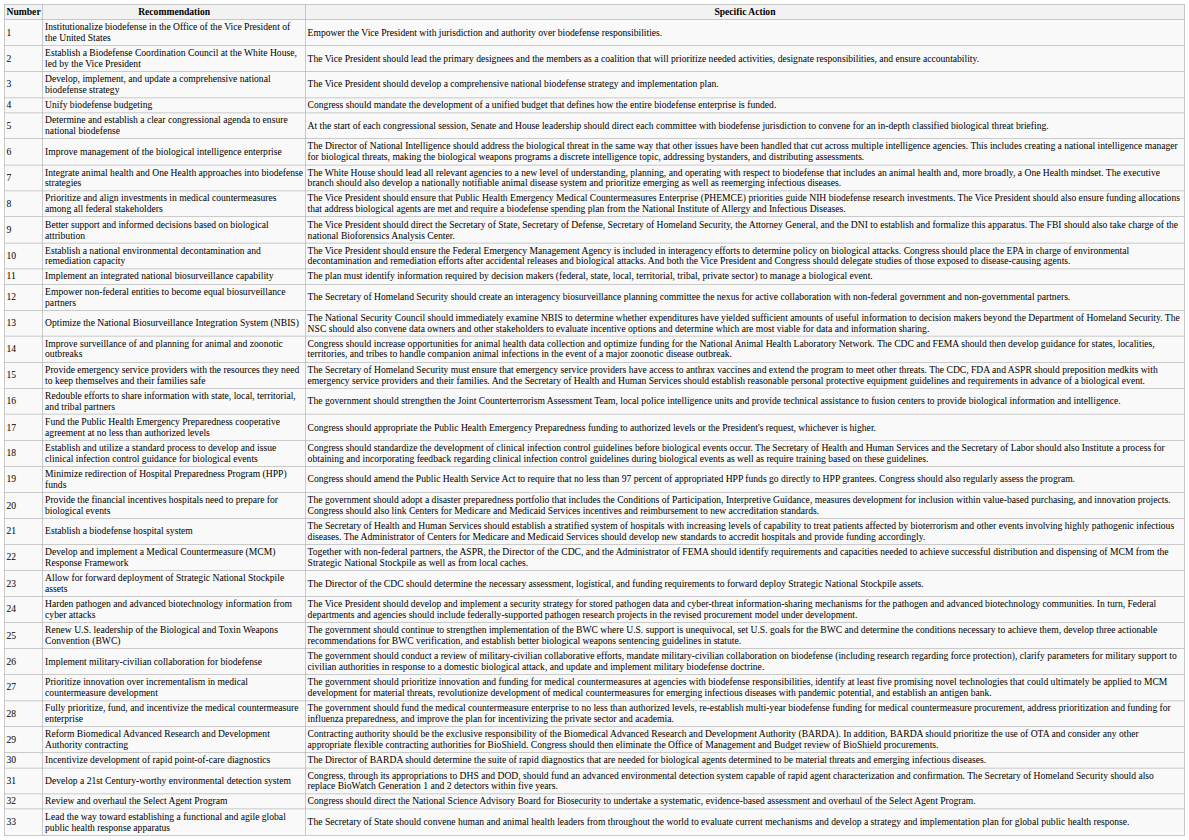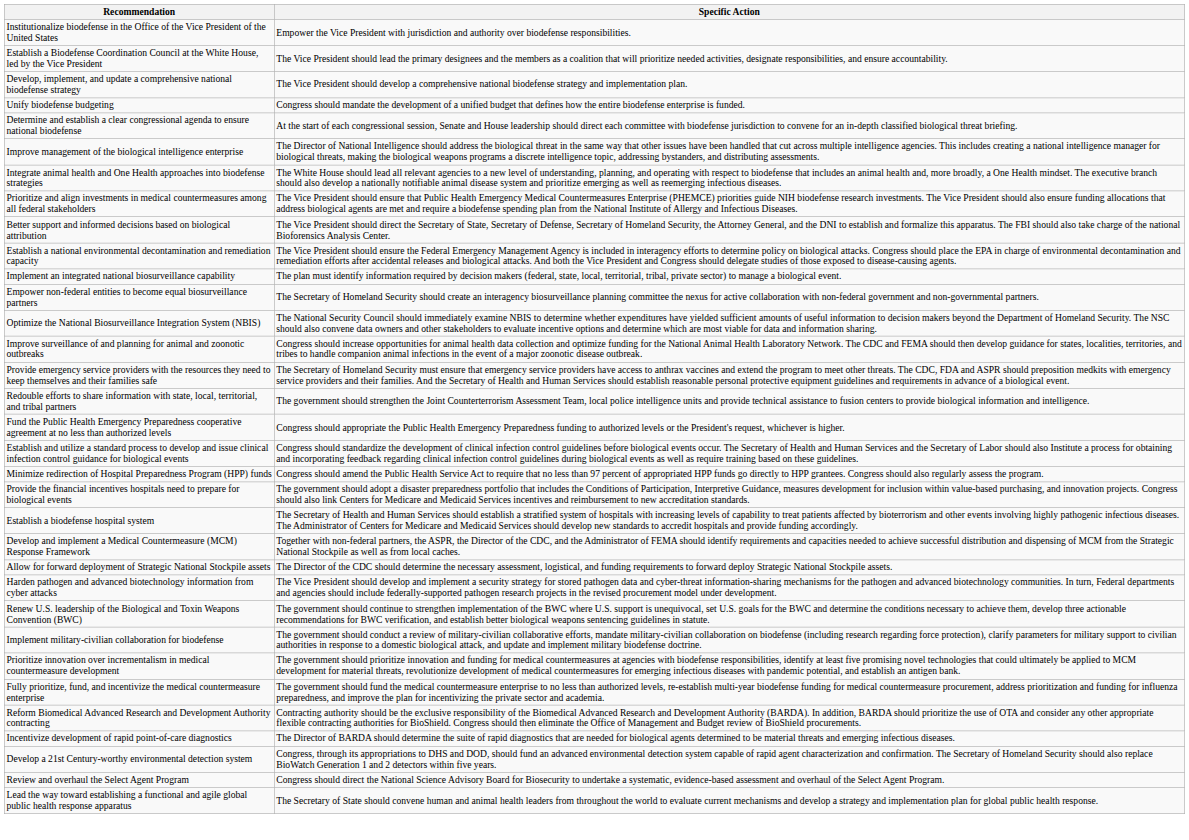- column: Number | 1 | 2 | 3 | 4 | 5 | 6 | 7 | 8 | 9 | 10 | 11 | 12 | 13 | 14 | 15 | 16 | 17 | 18 | 19 | 20 | 21 | 22 | 23 | 24 | 25 | 26 | 27 | 28 | 29 | 30 | 31 | 32 | 33
